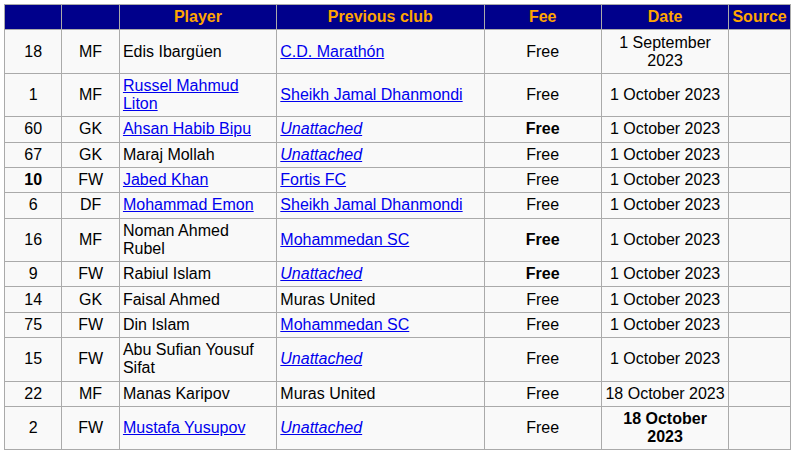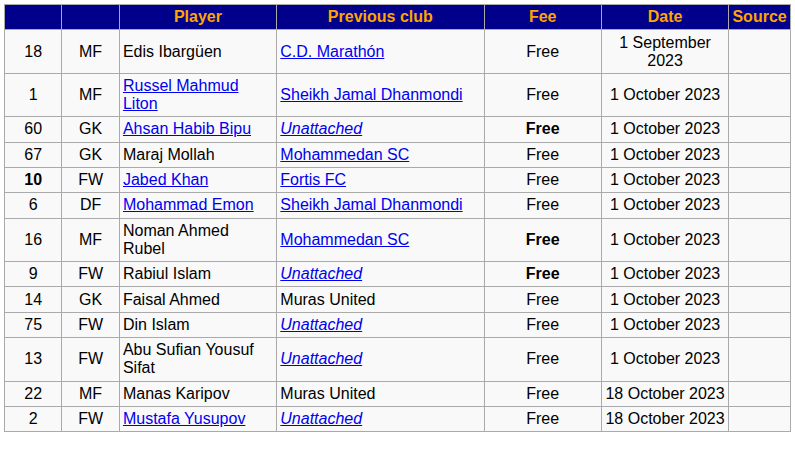Maraj Mollah | Previous club: Unattached -> Mohammedan SC
Din Islam | Previous club: Mohammedan SC -> Unattached
Abu Sufian Yousuf Sifat | column 1: 15 -> 13
Mustafa Yusupov | Date: bold -> normal
